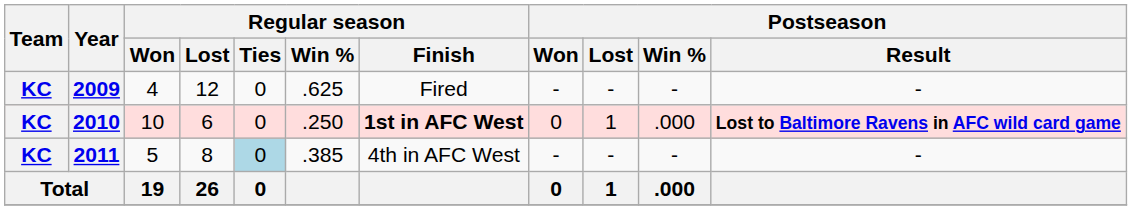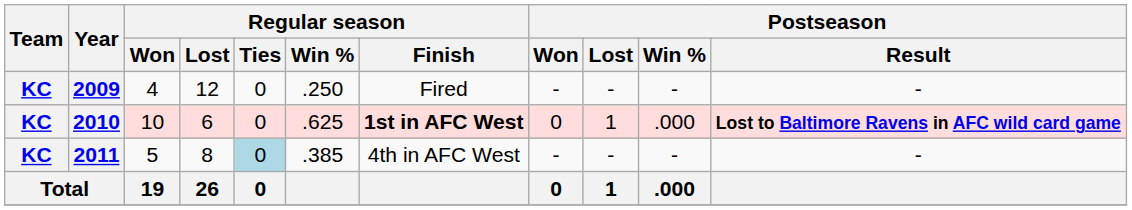2009 | Regular season / Win %: .625 -> .250
2010 | Regular season / Win %: .250 -> .625
